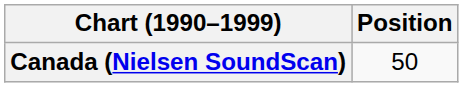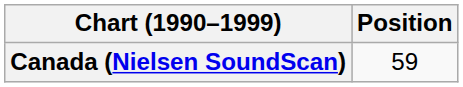Canada (Nielsen SoundScan) | Position: 50 -> 59
